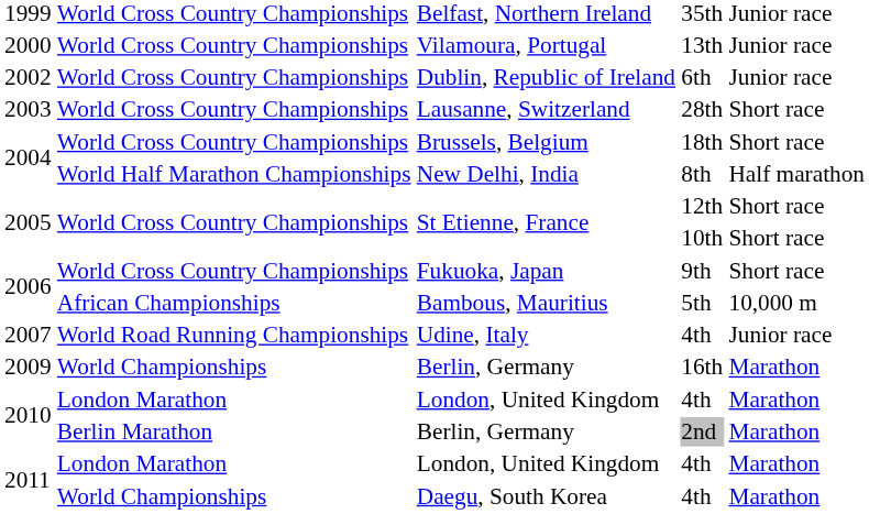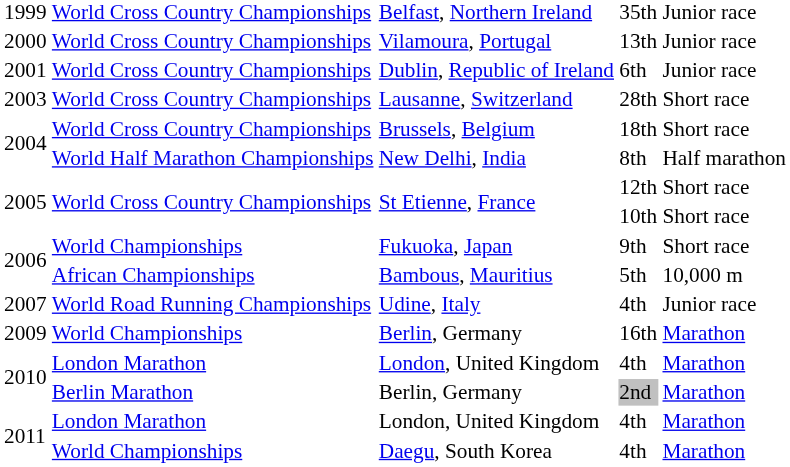Dublin, Republic of Ireland | column 1: 2002 -> 2001
Fukuoka, Japan | column 2: World Cross Country Championships -> World Championships
